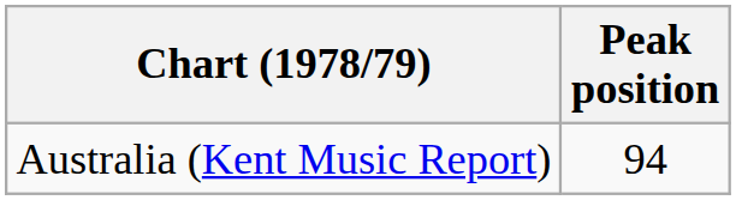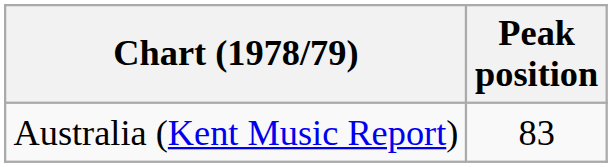Australia (Kent Music Report) | Peak position: 94 -> 83
